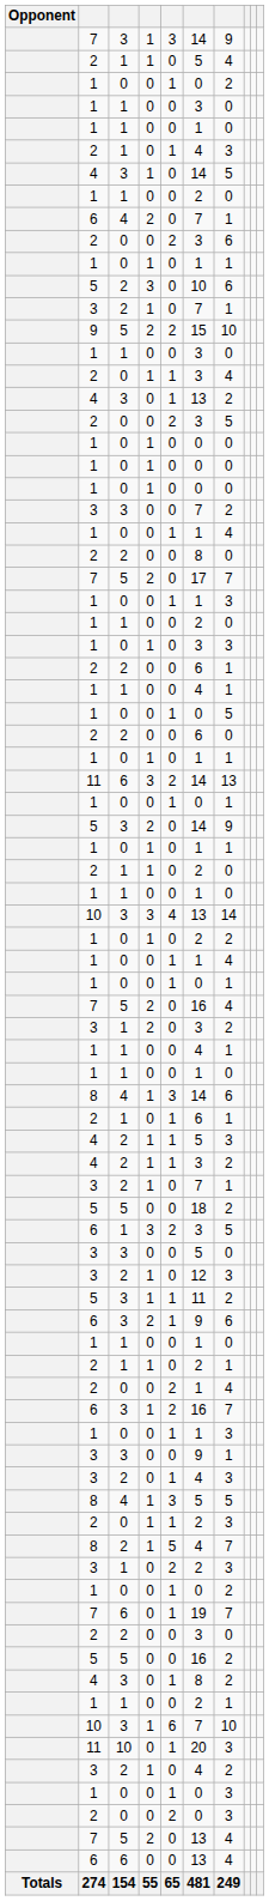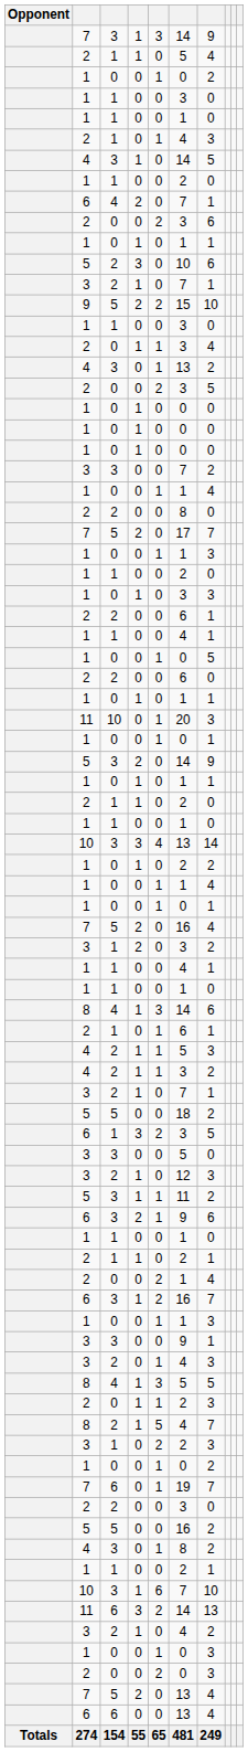rows swapped: 11 / 6 <-> 11 / 10
